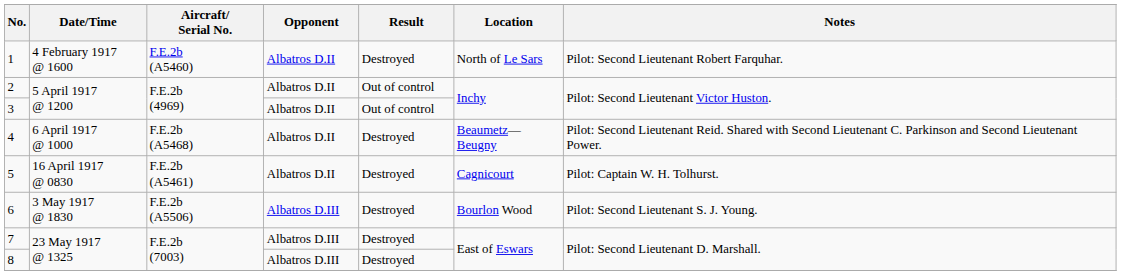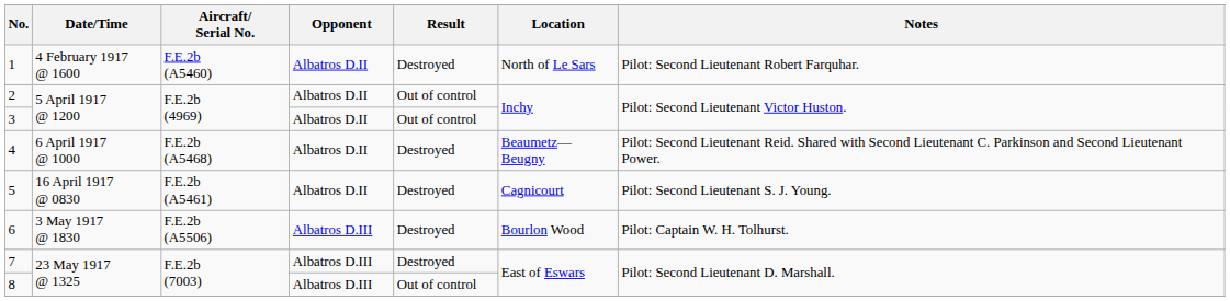5 | Notes: Pilot: Captain W. H. Tolhurst. -> Pilot: Second Lieutenant S. J. Young.
6 | Notes: Pilot: Second Lieutenant S. J. Young. -> Pilot: Captain W. H. Tolhurst.
8 | Result: Destroyed -> Out of control
